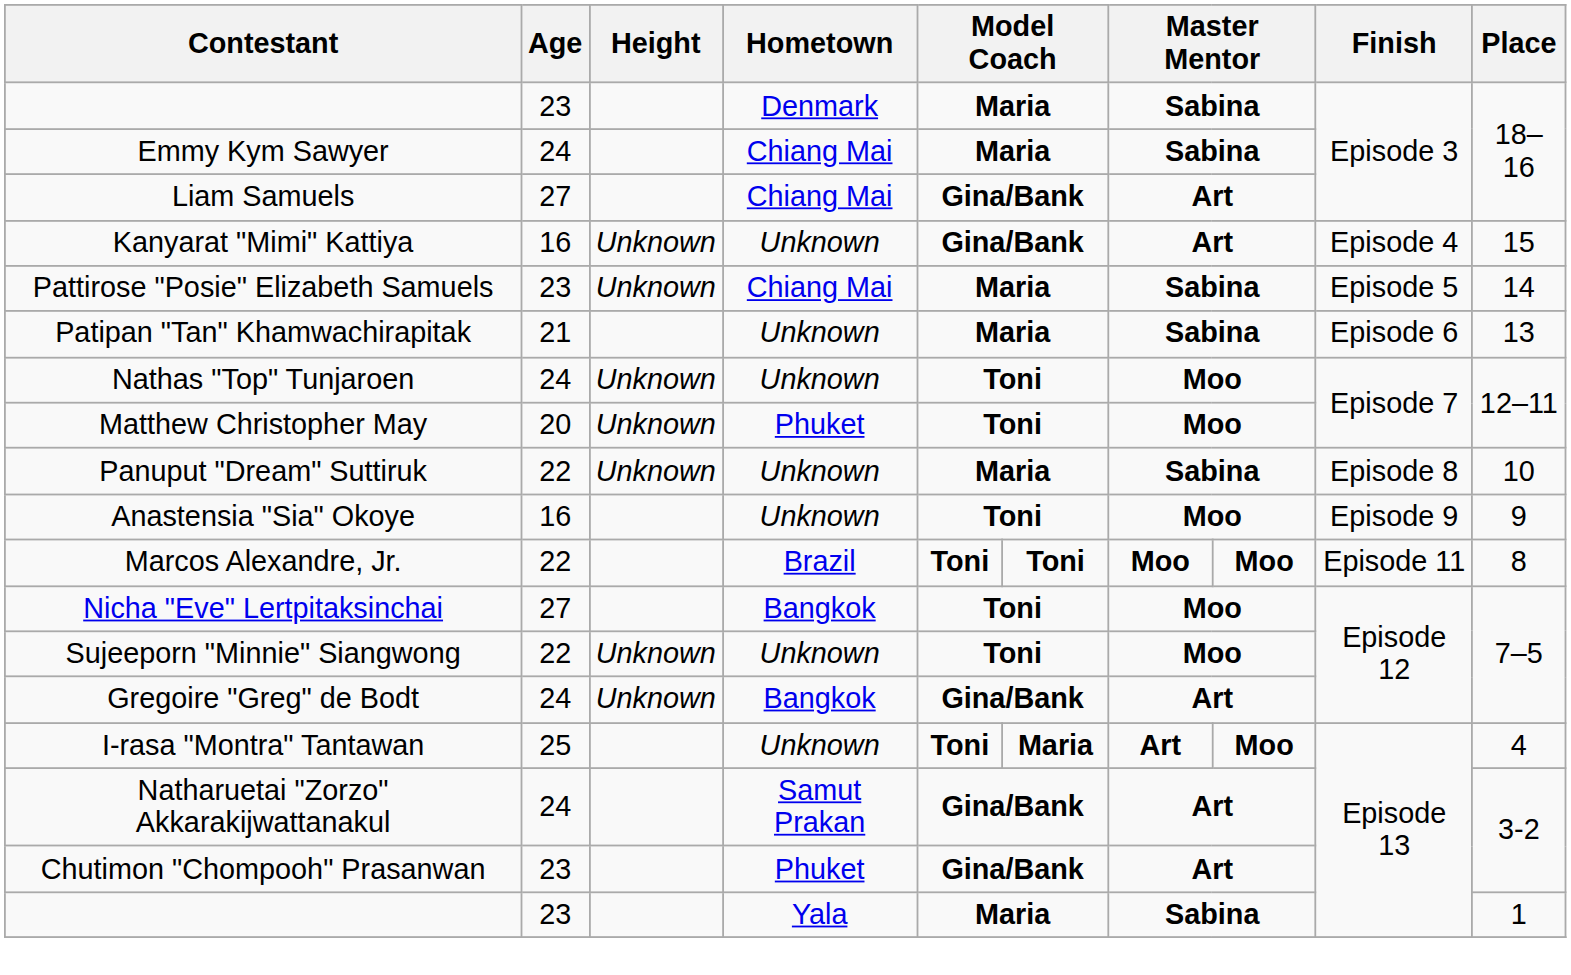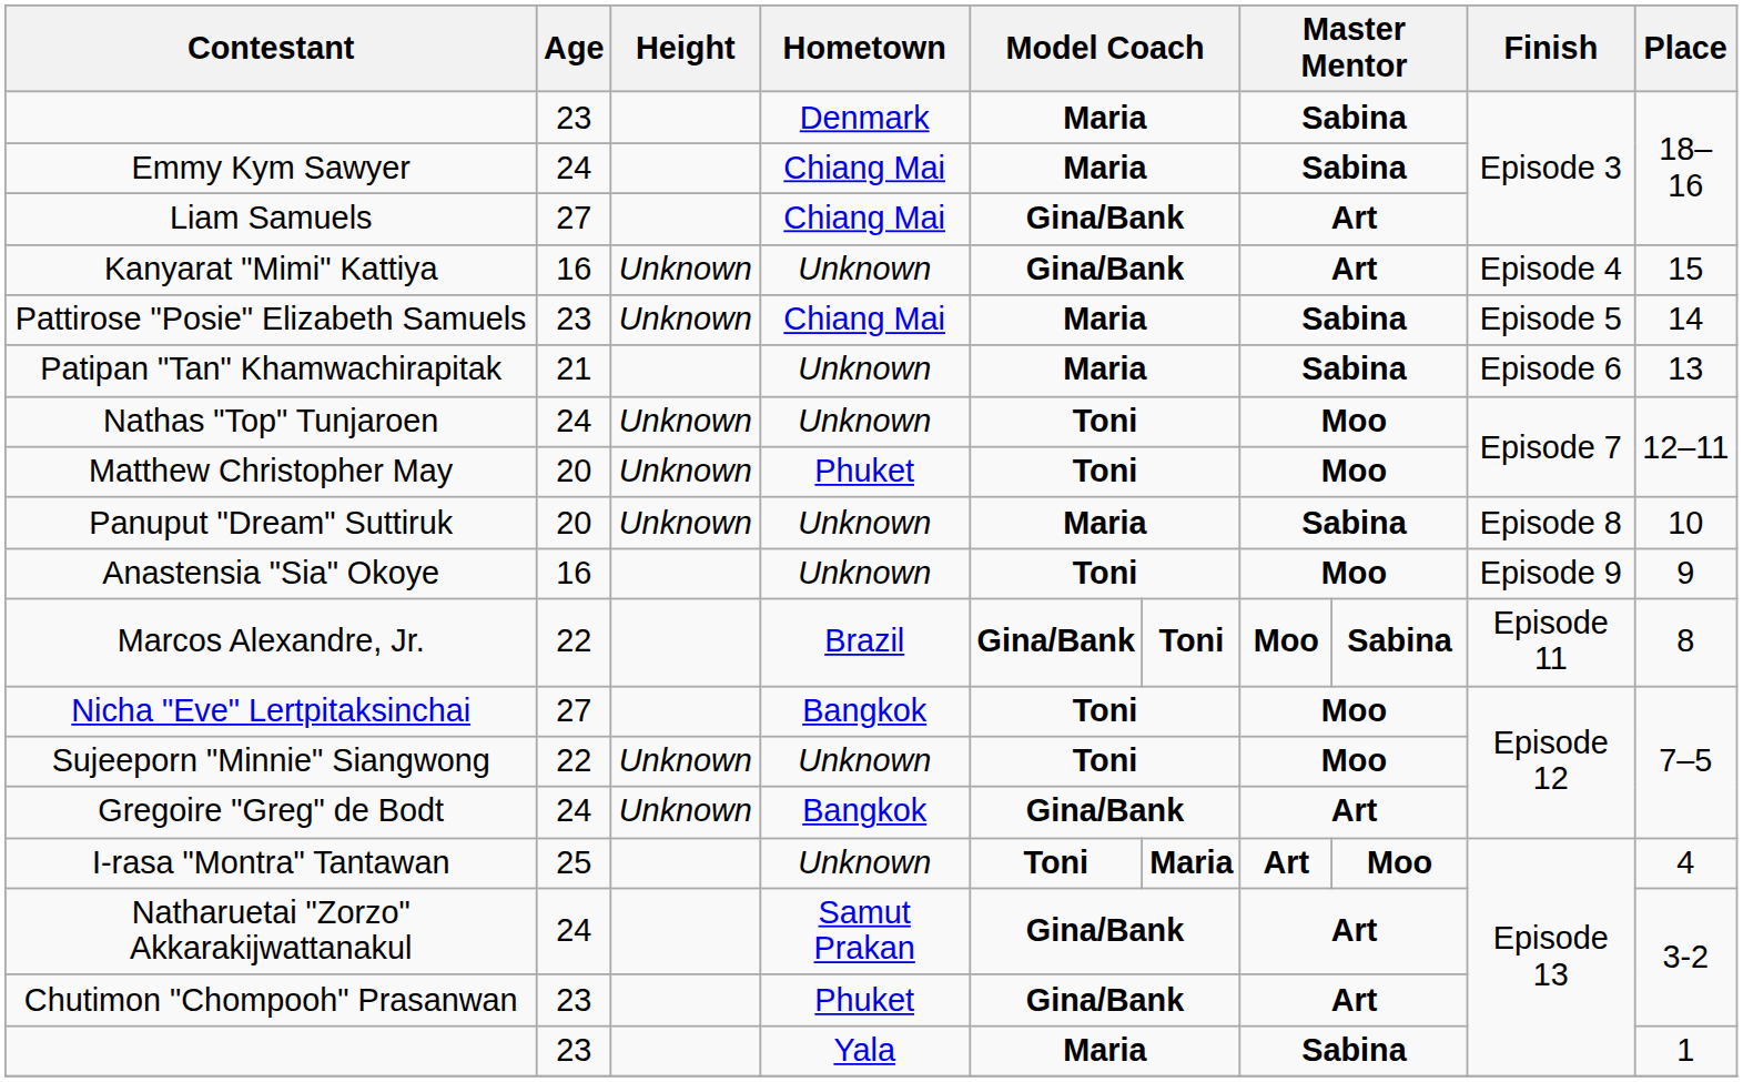Panuput "Dream" Suttiruk | Age: 22 -> 20
Marcos Alexandre, Jr. | column 5: Toni -> Gina/Bank
Marcos Alexandre, Jr. | column 8: Moo -> Sabina
